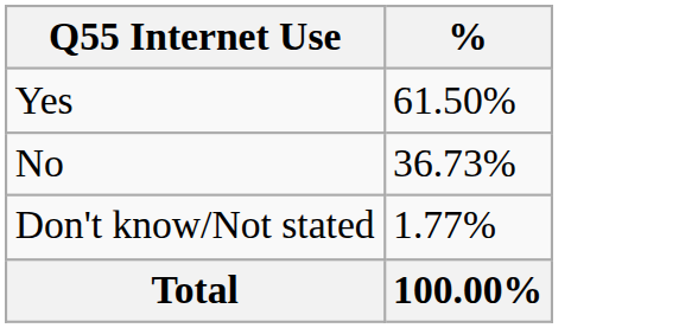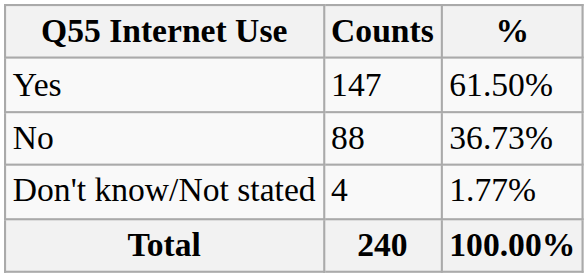+ column: Counts | 147 | 88 | 4 | 240
